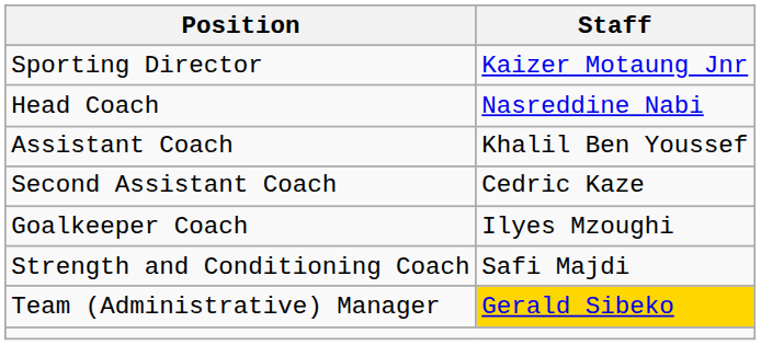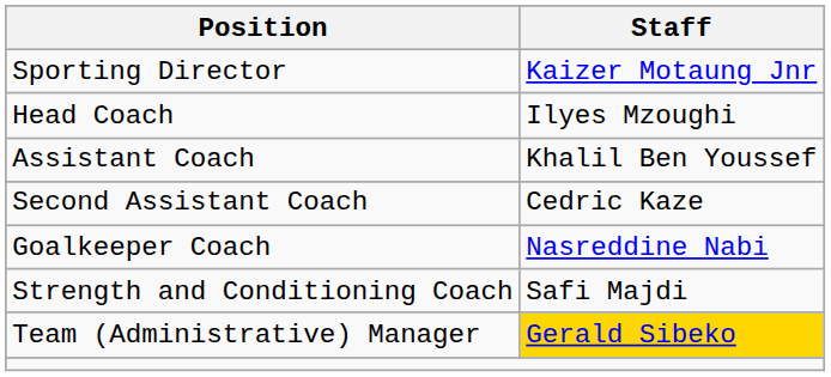Head Coach | Staff: Nasreddine Nabi -> Ilyes Mzoughi
Goalkeeper Coach | Staff: Ilyes Mzoughi -> Nasreddine Nabi
